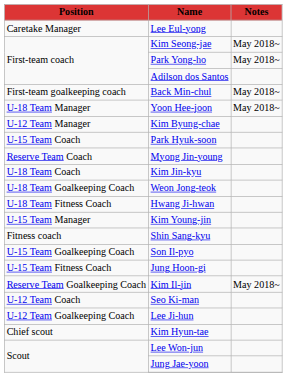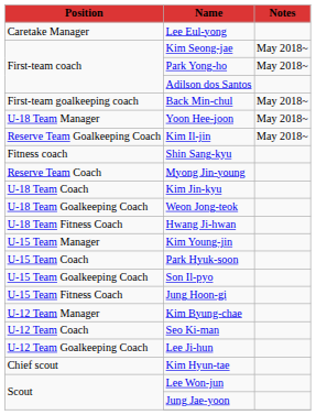rows swapped: Kim Il-jin <-> Kim Byung-chae
rows swapped: Shin Sang-kyu <-> Park Hyuk-soon
